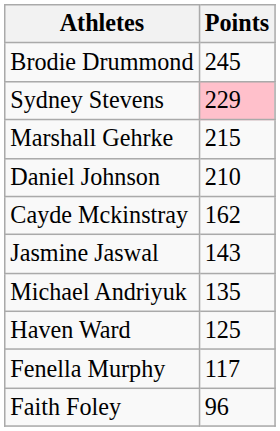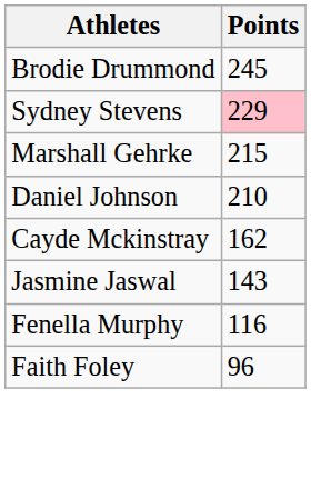- row: Michael Andriyuk | 135
- row: Haven Ward | 125
Fenella Murphy | Points: 117 -> 116
